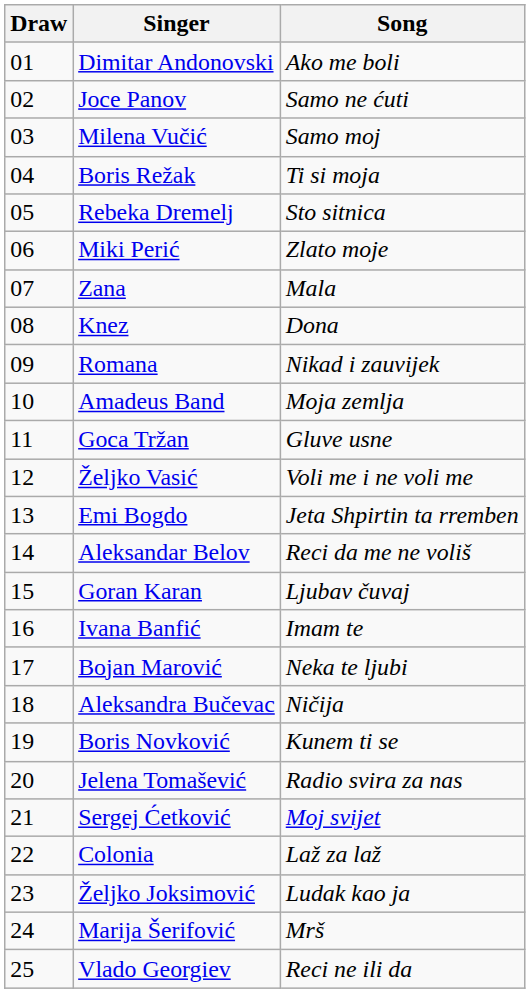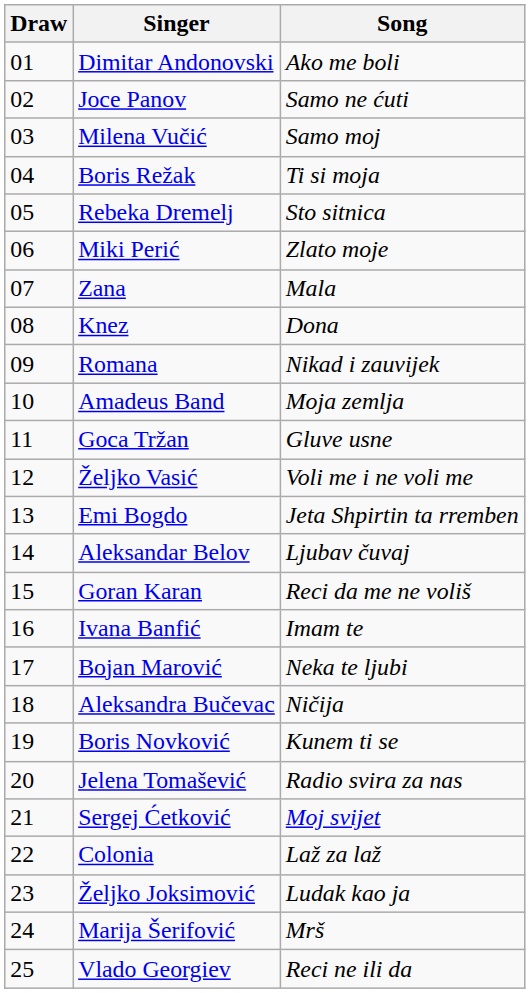Aleksandar Belov | Song: Reci da me ne voliš -> Ljubav čuvaj
Goran Karan | Song: Ljubav čuvaj -> Reci da me ne voliš
